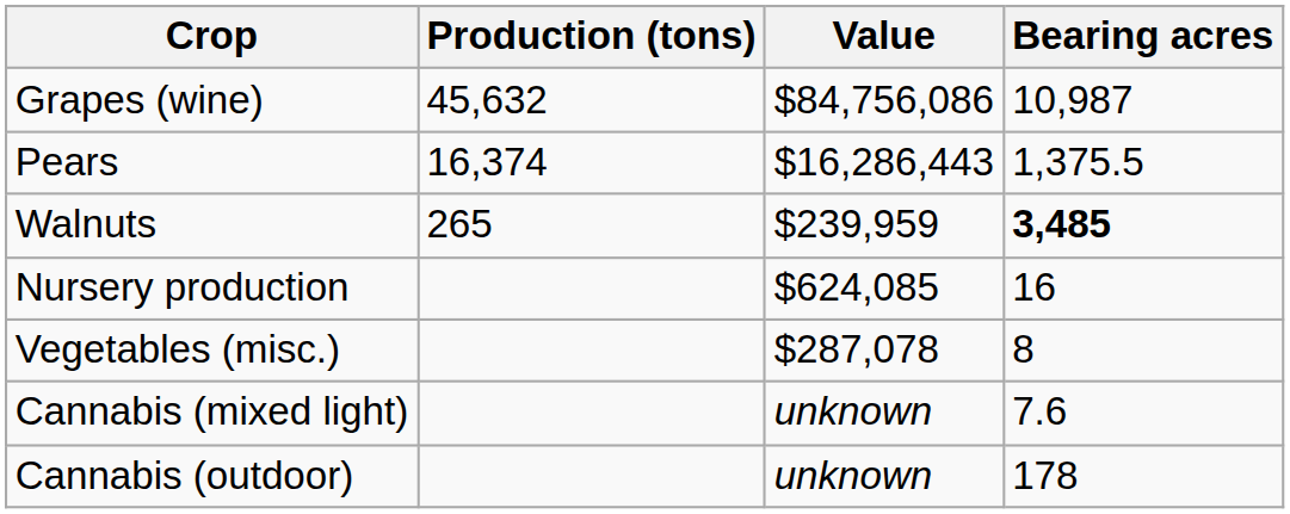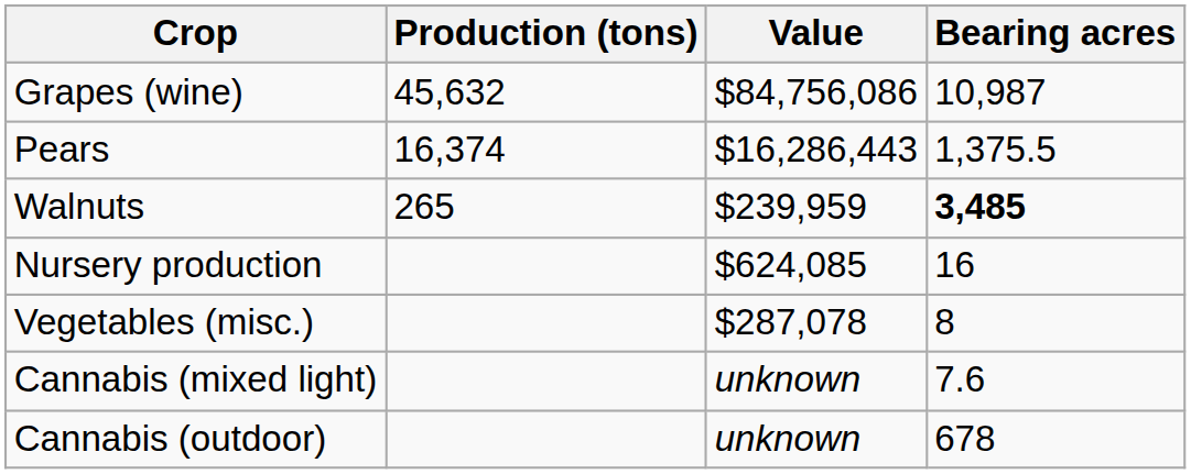Cannabis (outdoor) | Bearing acres: 178 -> 678
